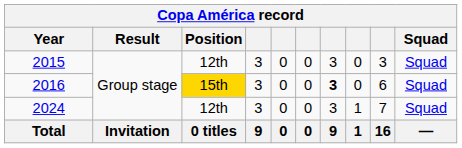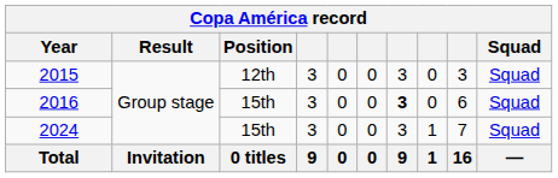2016 | Position: gold background -> no background
2024 | Position: 12th -> 15th
